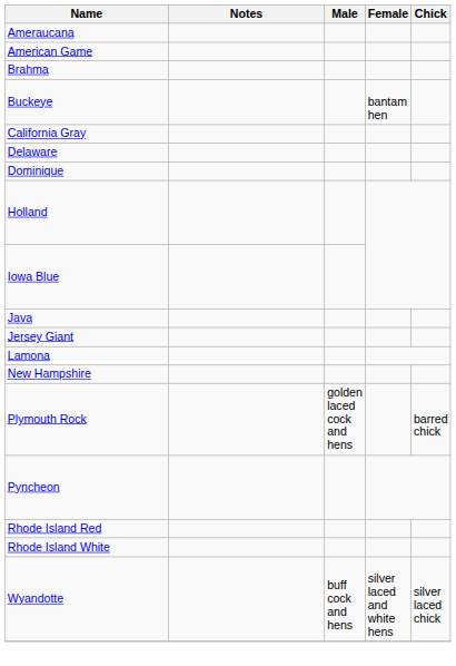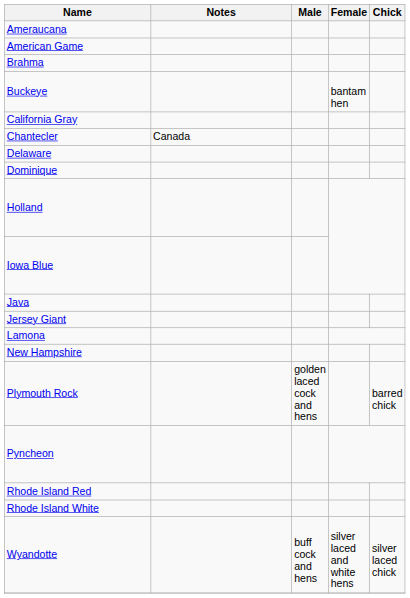+ row: Chantecler | Canada
